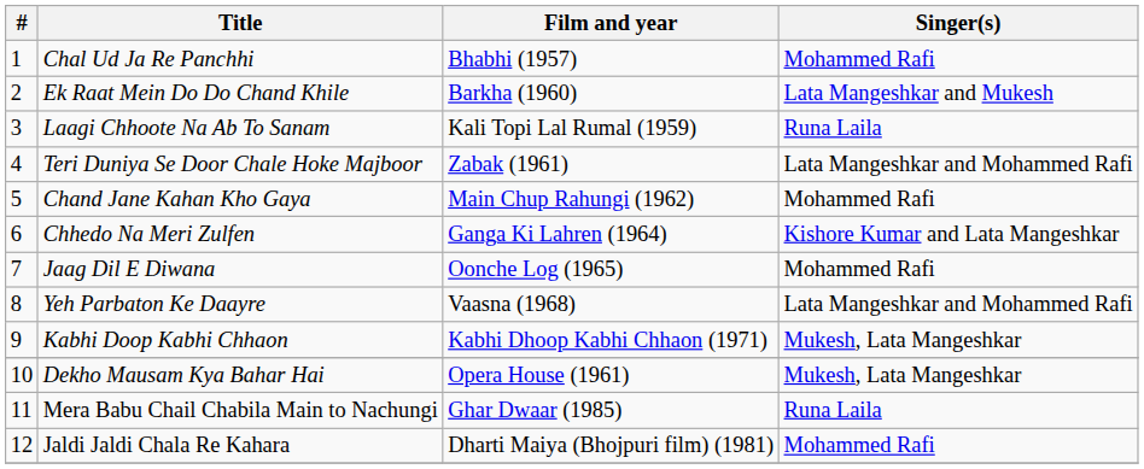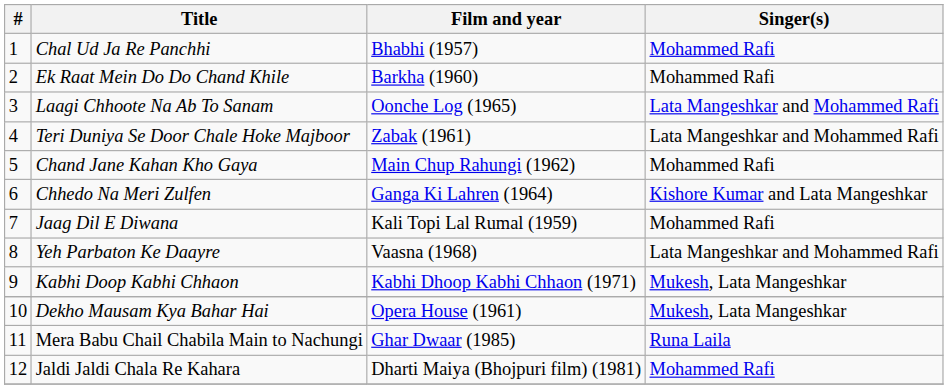Ek Raat Mein Do Do Chand Khile | Singer(s): Lata Mangeshkar and Mukesh -> Mohammed Rafi
Laagi Chhoote Na Ab To Sanam | Film and year: Kali Topi Lal Rumal (1959) -> Oonche Log (1965)
Laagi Chhoote Na Ab To Sanam | Singer(s): Runa Laila -> Lata Mangeshkar and Mohammed Rafi
Jaag Dil E Diwana | Film and year: Oonche Log (1965) -> Kali Topi Lal Rumal (1959)
